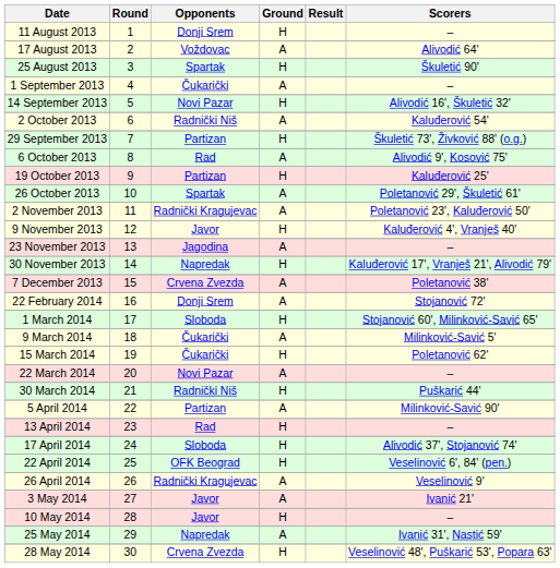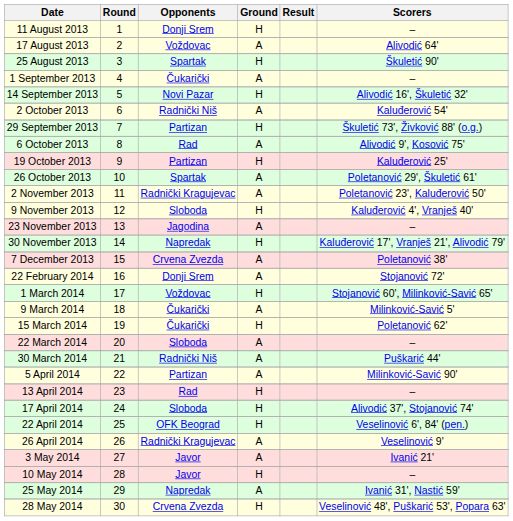9 November 2013 | Opponents: Javor -> Sloboda
1 March 2014 | Opponents: Sloboda -> Voždovac
22 March 2014 | Opponents: Novi Pazar -> Sloboda
30 March 2014 | Ground: H -> A
